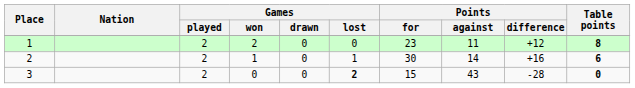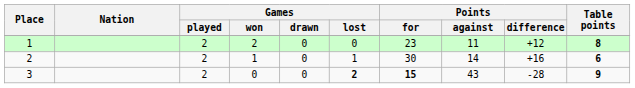3 | Points / for: normal -> bold
3 | Table points: 0 -> 9
